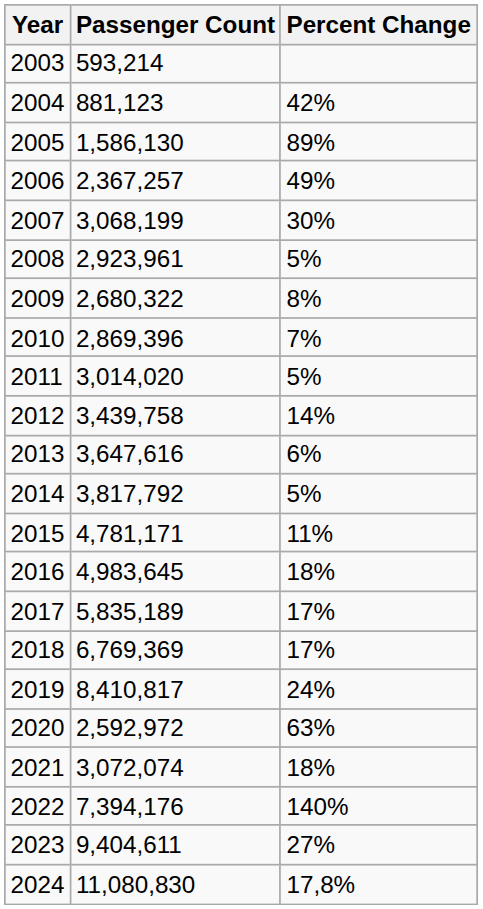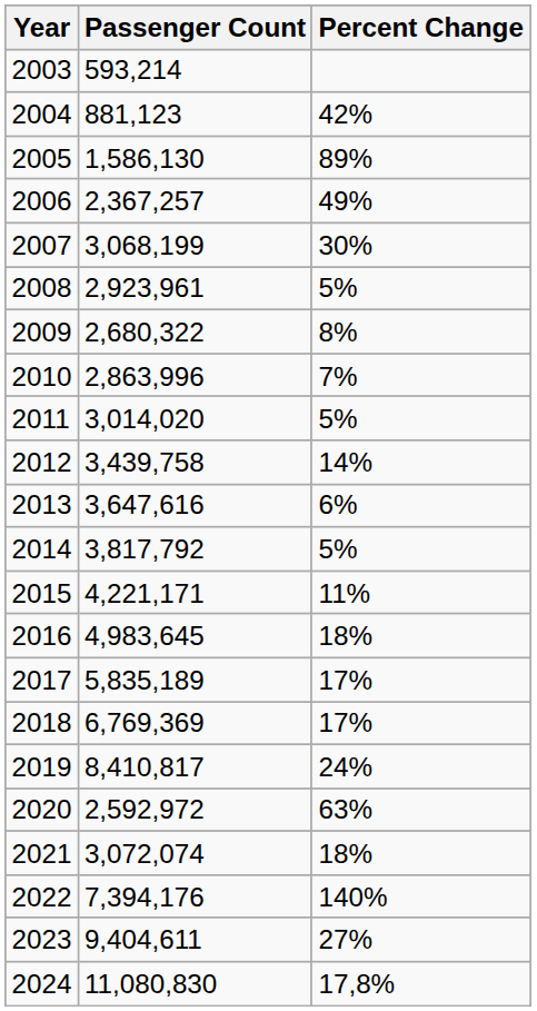2010 | Passenger Count: 2,869,396 -> 2,863,996
2015 | Passenger Count: 4,781,171 -> 4,221,171
